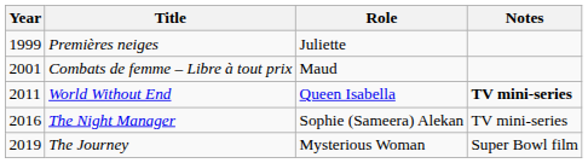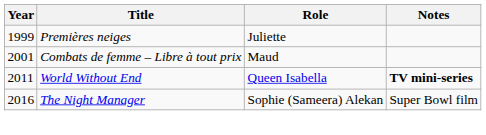The Night Manager | Notes: TV mini-series -> Super Bowl film
- row: 2019 | The Journey | Mysterious Woman | Super Bowl film
